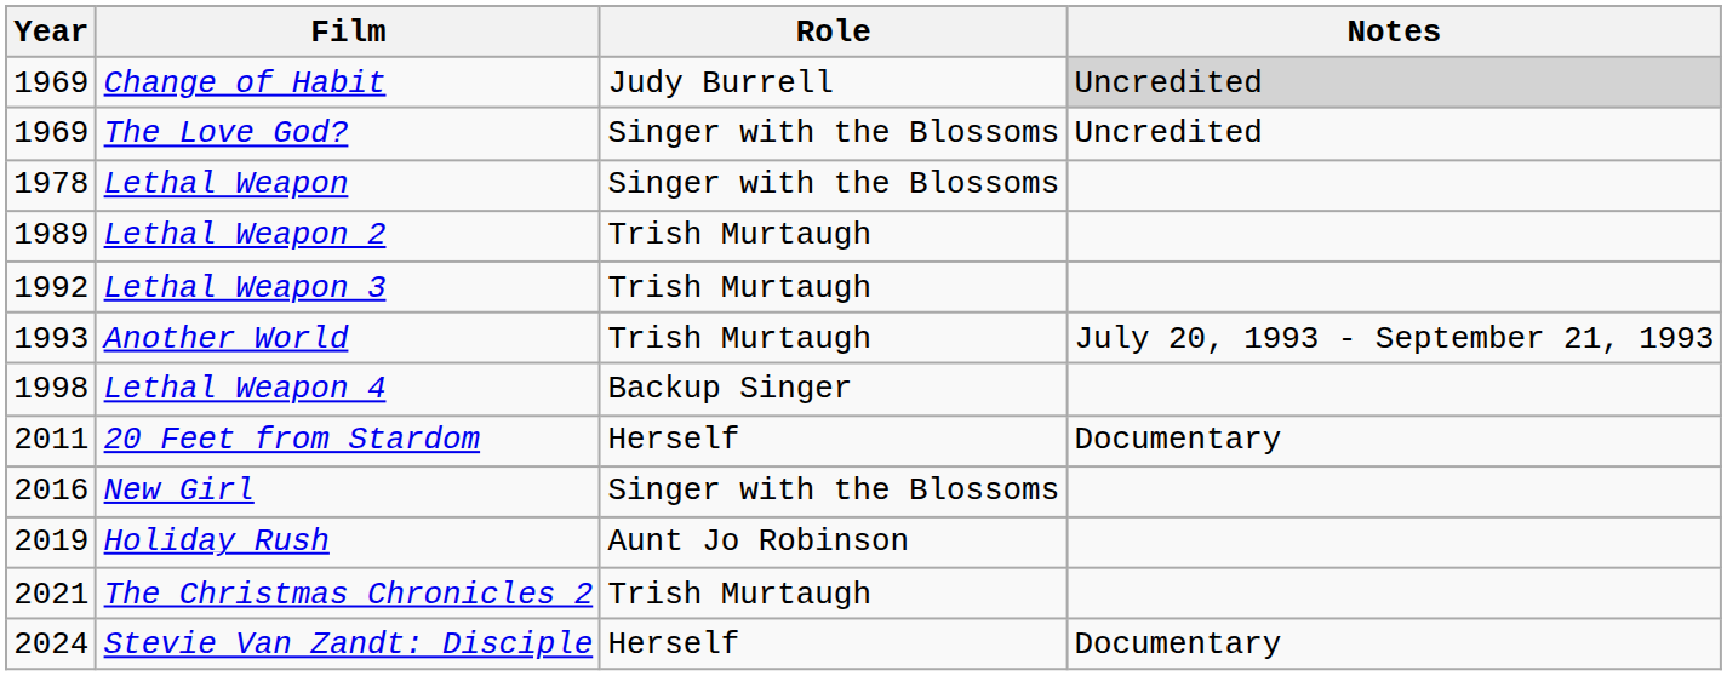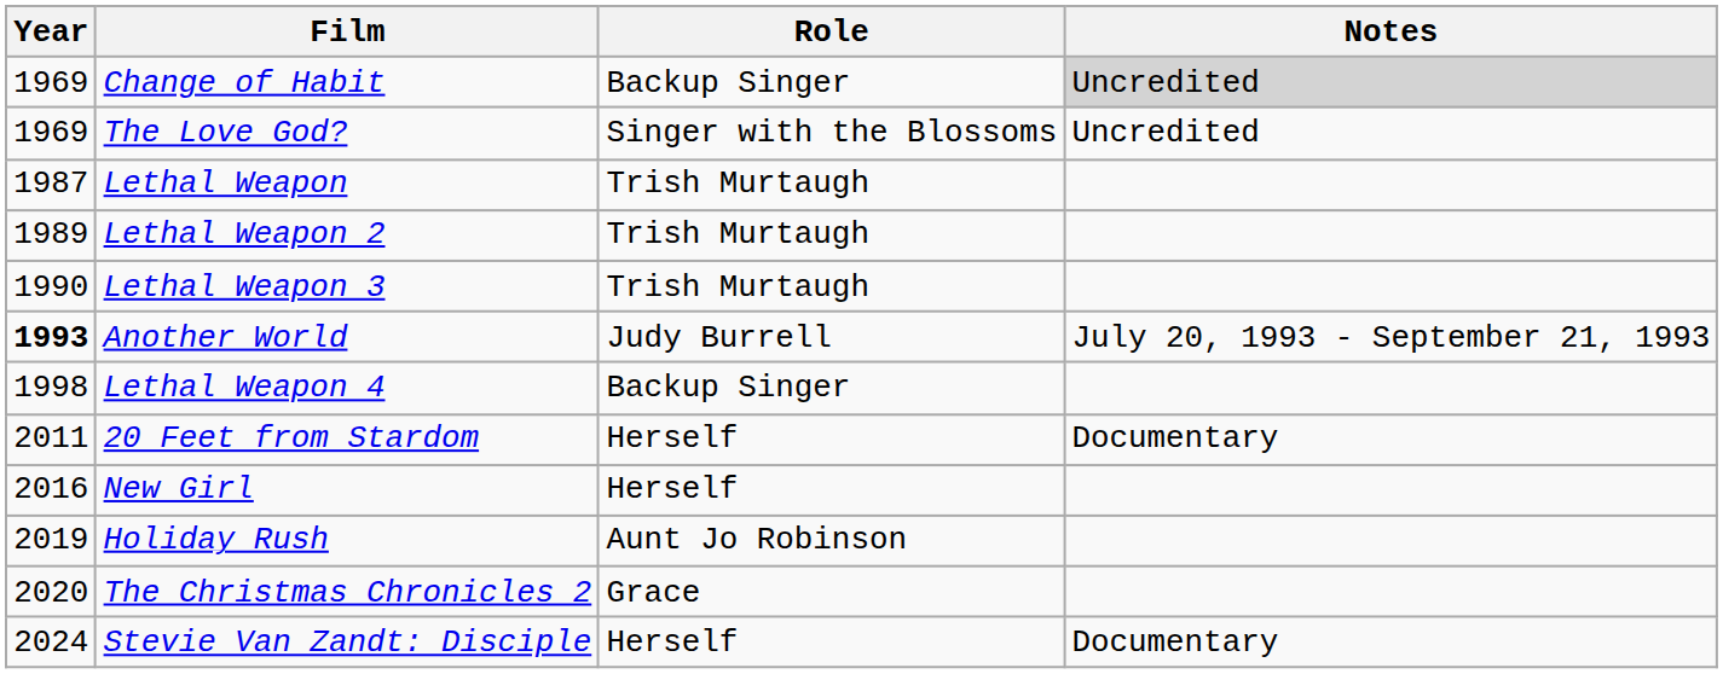Change of Habit | Role: Judy Burrell -> Backup Singer
Lethal Weapon | Year: 1978 -> 1987
Lethal Weapon | Role: Singer with the Blossoms -> Trish Murtaugh
Lethal Weapon 3 | Year: 1992 -> 1990
Another World | Year: normal -> bold
Another World | Role: Trish Murtaugh -> Judy Burrell
New Girl | Role: Singer with the Blossoms -> Herself
The Christmas Chronicles 2 | Year: 2021 -> 2020
The Christmas Chronicles 2 | Role: Trish Murtaugh -> Grace
